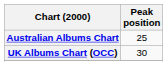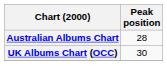Australian Albums Chart | Peak position: 25 -> 28
